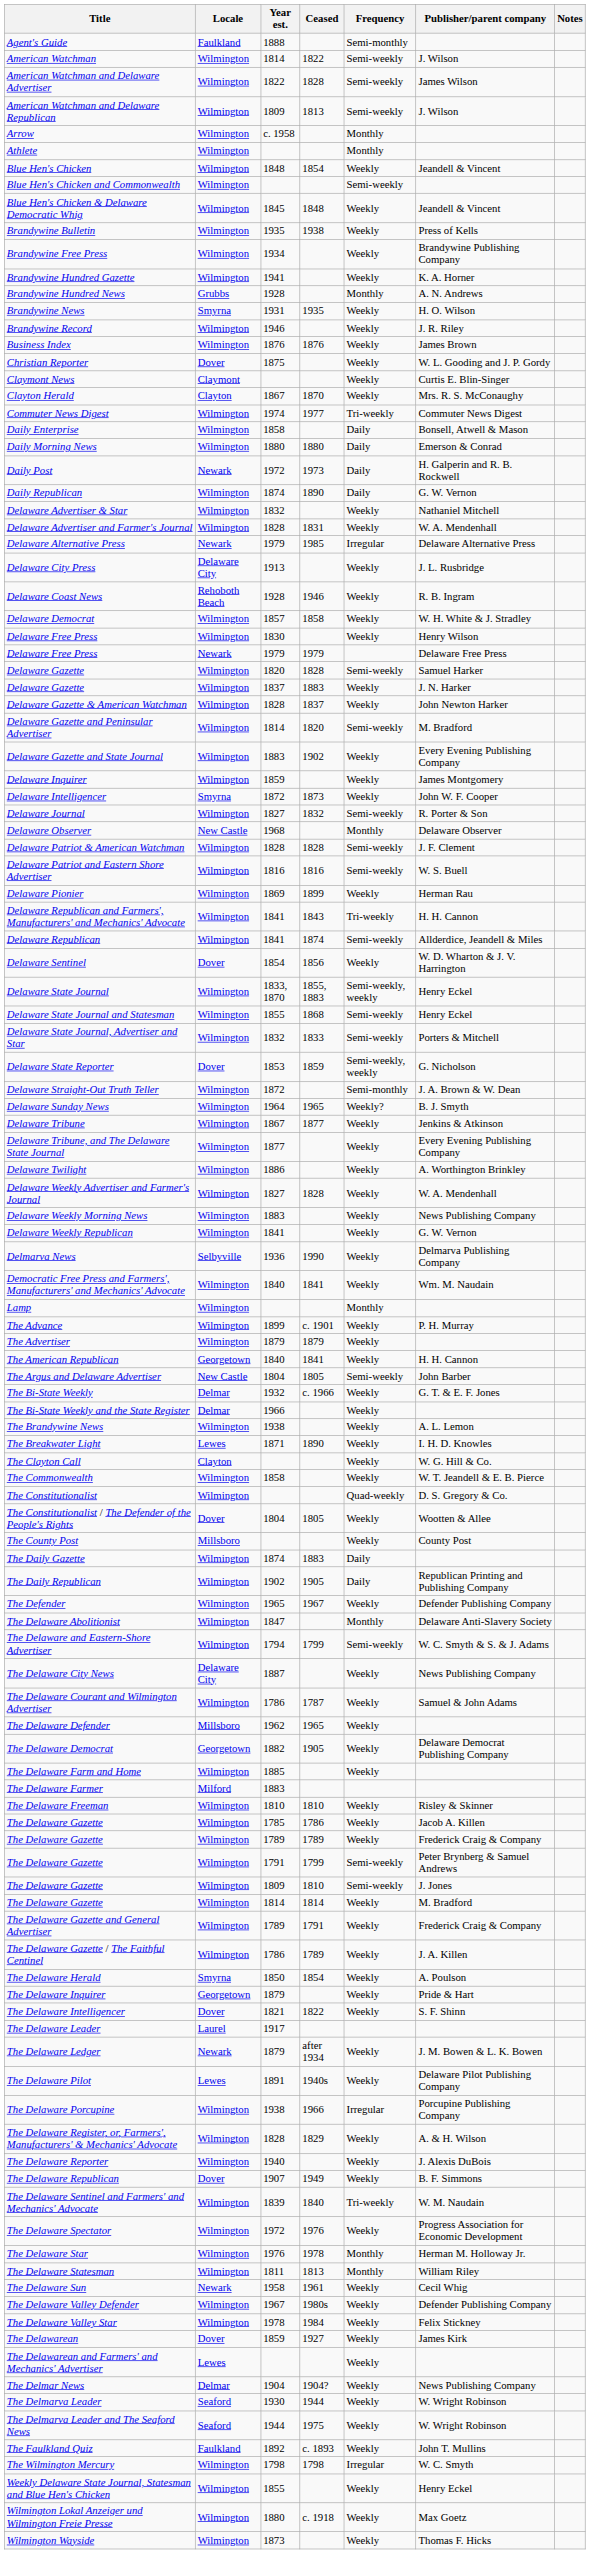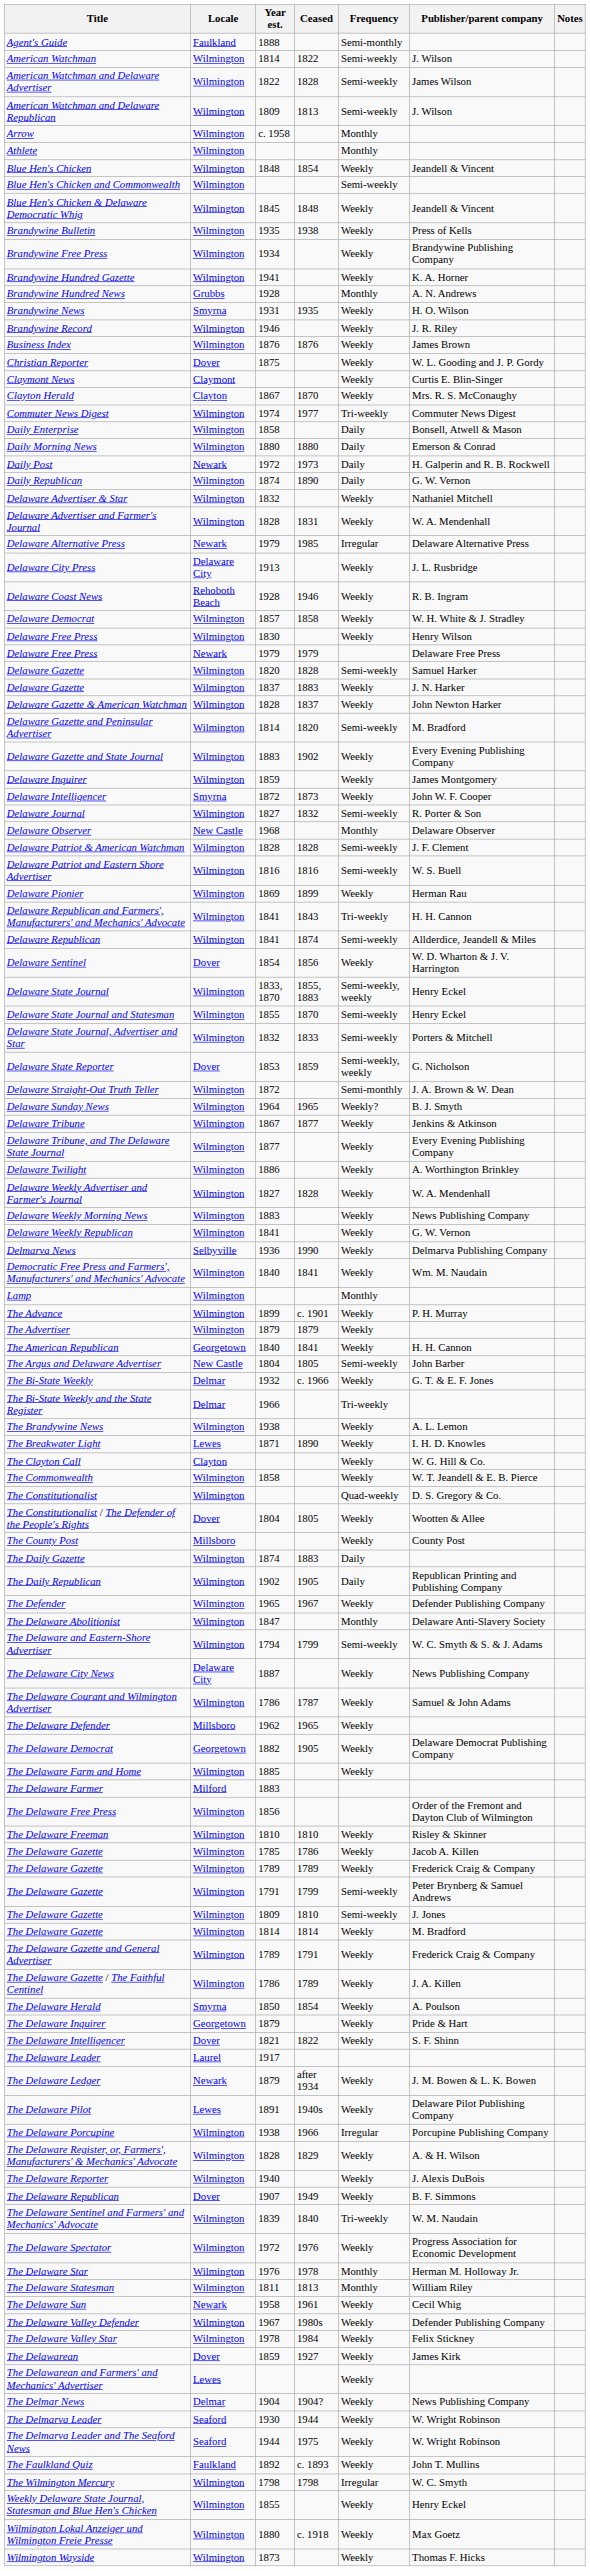Delaware State Journal and Statesman | Ceased: 1868 -> 1870
The Bi-State Weekly and the State Register | Frequency: Weekly -> Tri-weekly
+ row: The Delaware Free Press | Wilmington | 1856 | Order of the Fremont and Dayton Club of Wilmington
